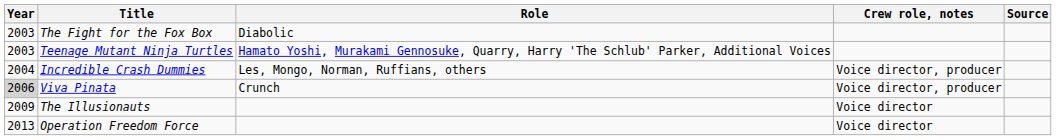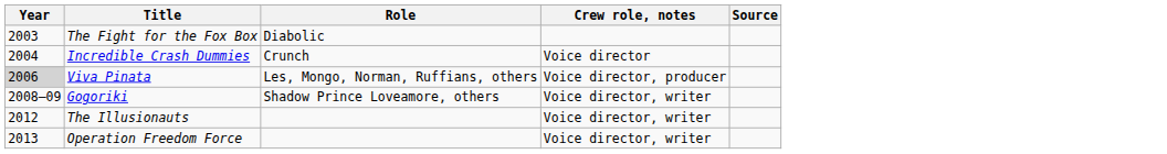- row: 2003 | Teenage Mutant Ninja Turtles | Hamato Yoshi, Murakami Gennosuke, Quarry, Harry 'The Schlub' Parker, Additional Voices
Incredible Crash Dummies | Role: Les, Mongo, Norman, Ruffians, others -> Crunch
Incredible Crash Dummies | Crew role, notes: Voice director, producer -> Voice director
Viva Pinata | Role: Crunch -> Les, Mongo, Norman, Ruffians, others
+ row: 2008–09 | Gogoriki | Shadow Prince Loveamore, others | Voice director, writer
The Illusionauts | Year: 2009 -> 2012
The Illusionauts | Crew role, notes: Voice director -> Voice director, writer
Operation Freedom Force | Crew role, notes: Voice director -> Voice director, writer
